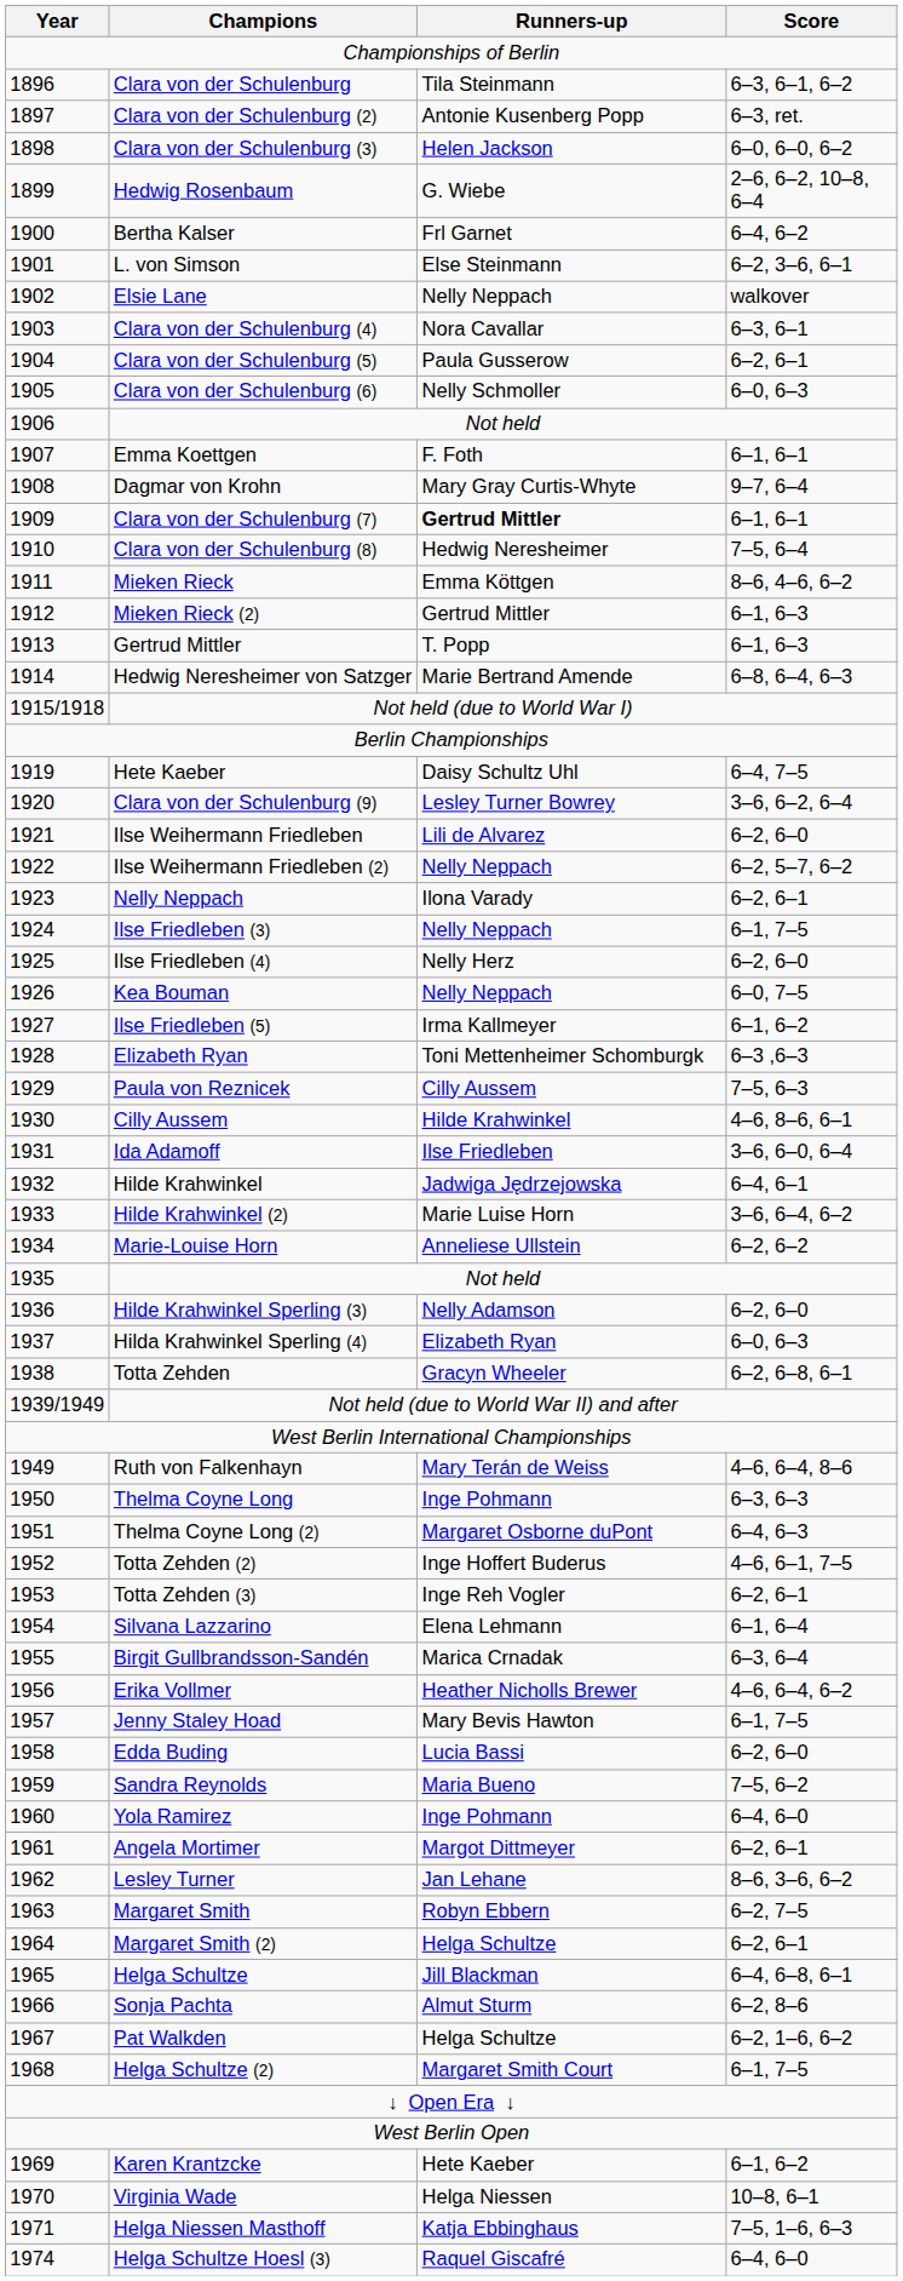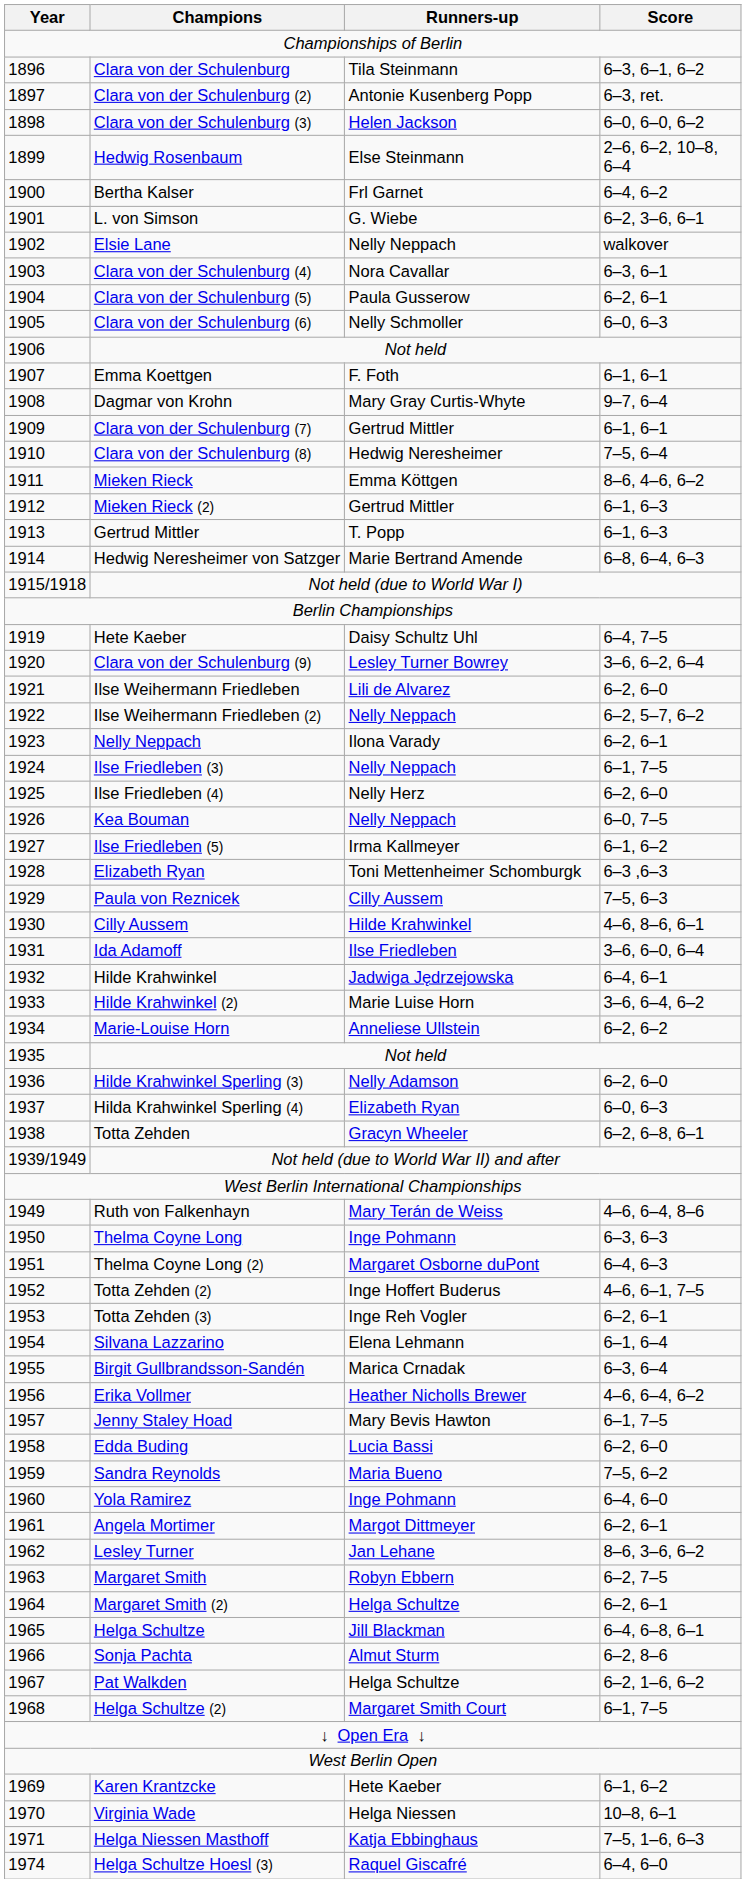Hedwig Rosenbaum | Runners-up: G. Wiebe -> Else Steinmann
L. von Simson | Runners-up: Else Steinmann -> G. Wiebe
Clara von der Schulenburg (7) | Runners-up: bold -> normal
